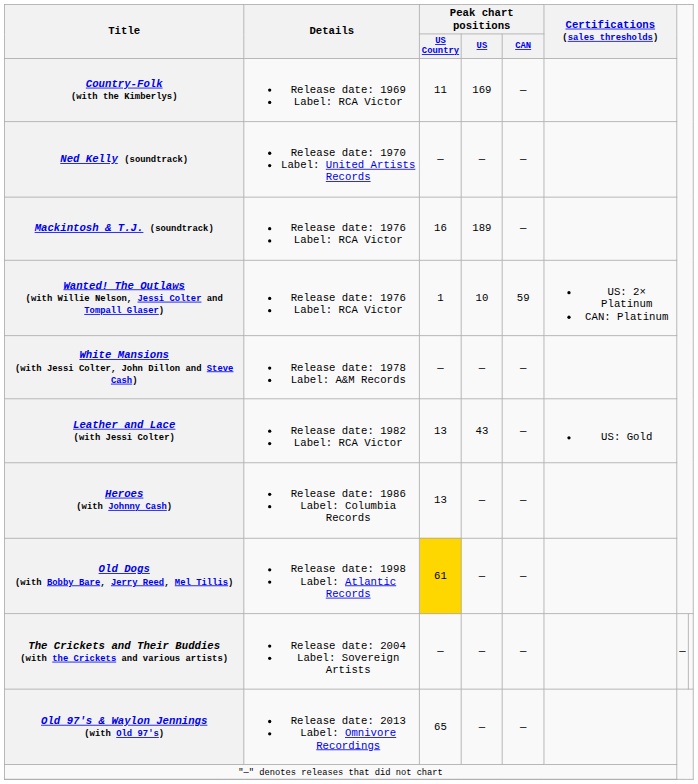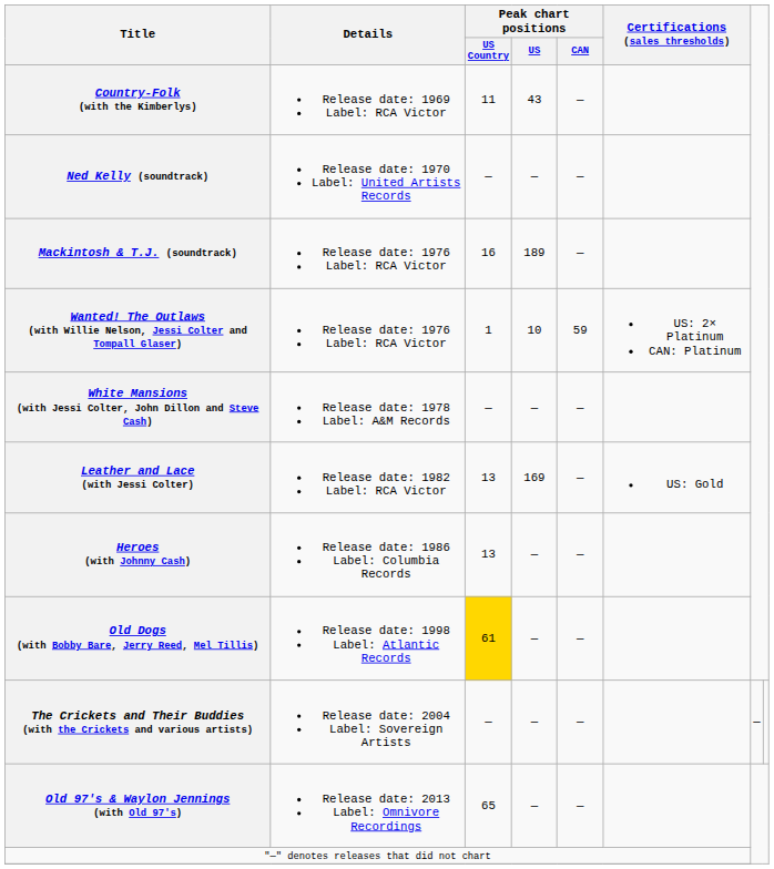Country-Folk (with the Kimberlys) | Peak chart positions / US: 169 -> 43
Leather and Lace (with Jessi Colter) | Peak chart positions / US: 43 -> 169
